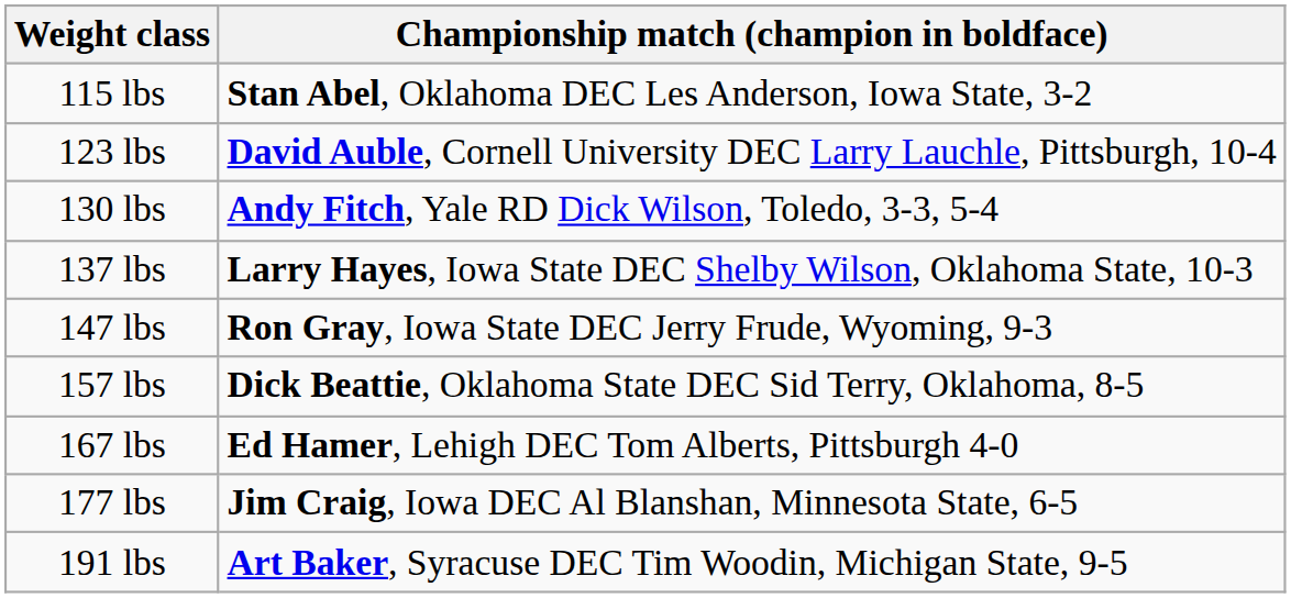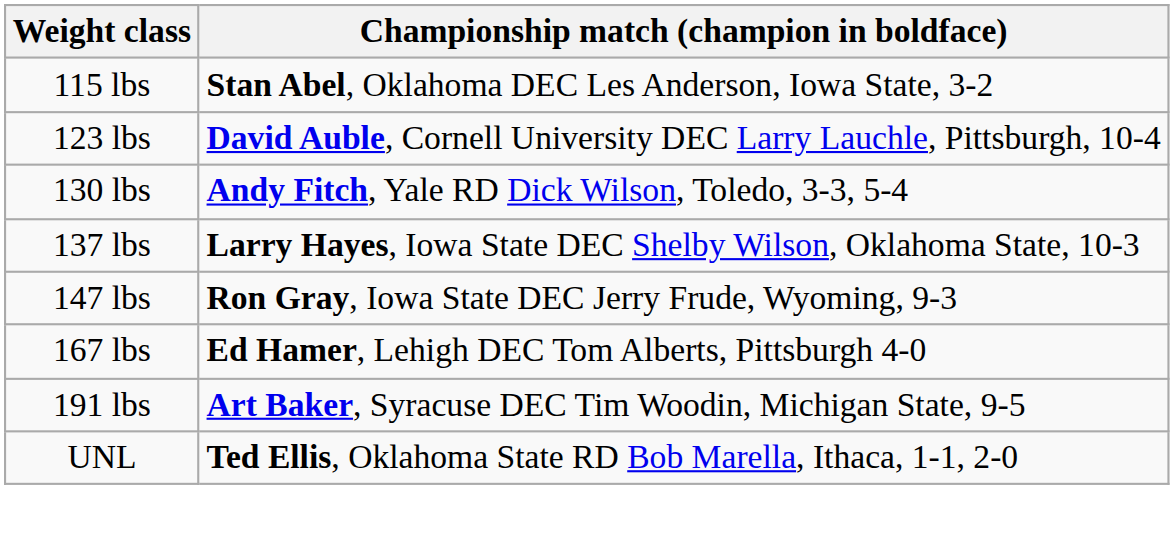- row: 157 lbs | Dick Beattie, Oklahoma State DEC Sid Terry, Oklahoma, 8-5
- row: 177 lbs | Jim Craig, Iowa DEC Al Blanshan, Minnesota State, 6-5
+ row: UNL | Ted Ellis, Oklahoma State RD Bob Marella, Ithaca, 1-1, 2-0
